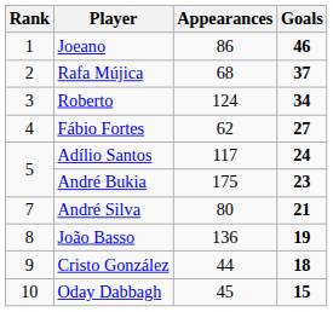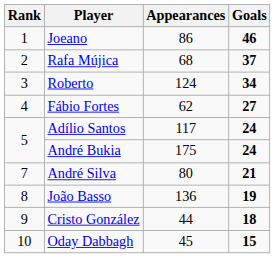André Bukia | Goals: 23 -> 24
